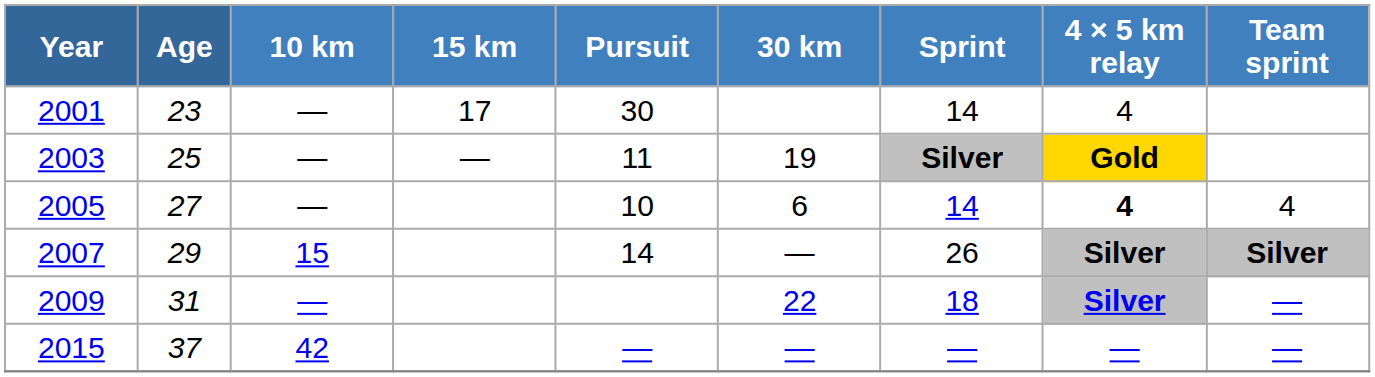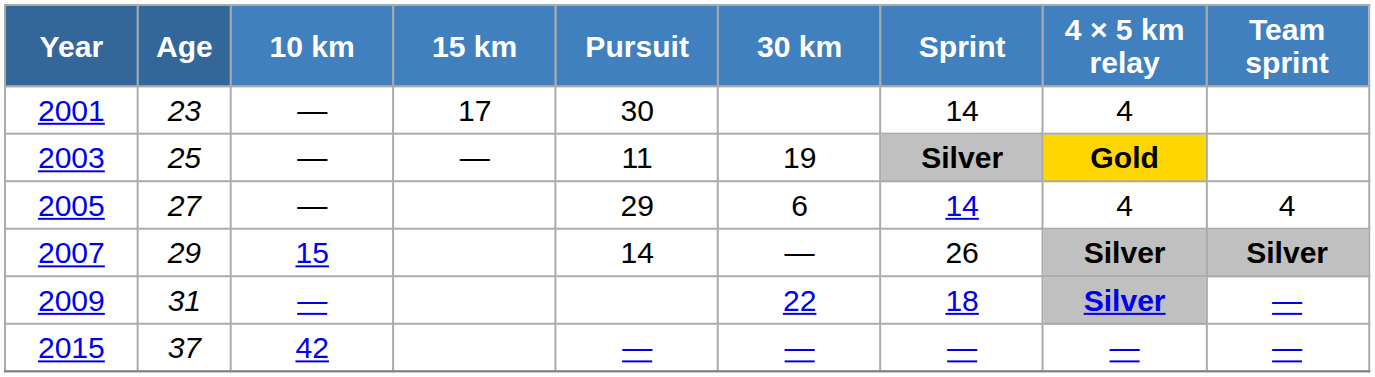2005 | Pursuit: 10 -> 29
2005 | 4 × 5 km relay: bold -> normal
